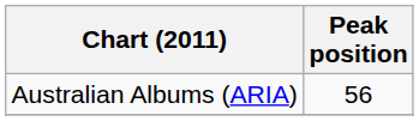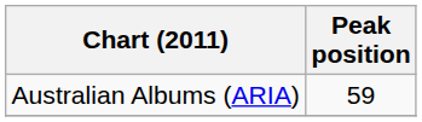Australian Albums (ARIA) | Peak position: 56 -> 59
